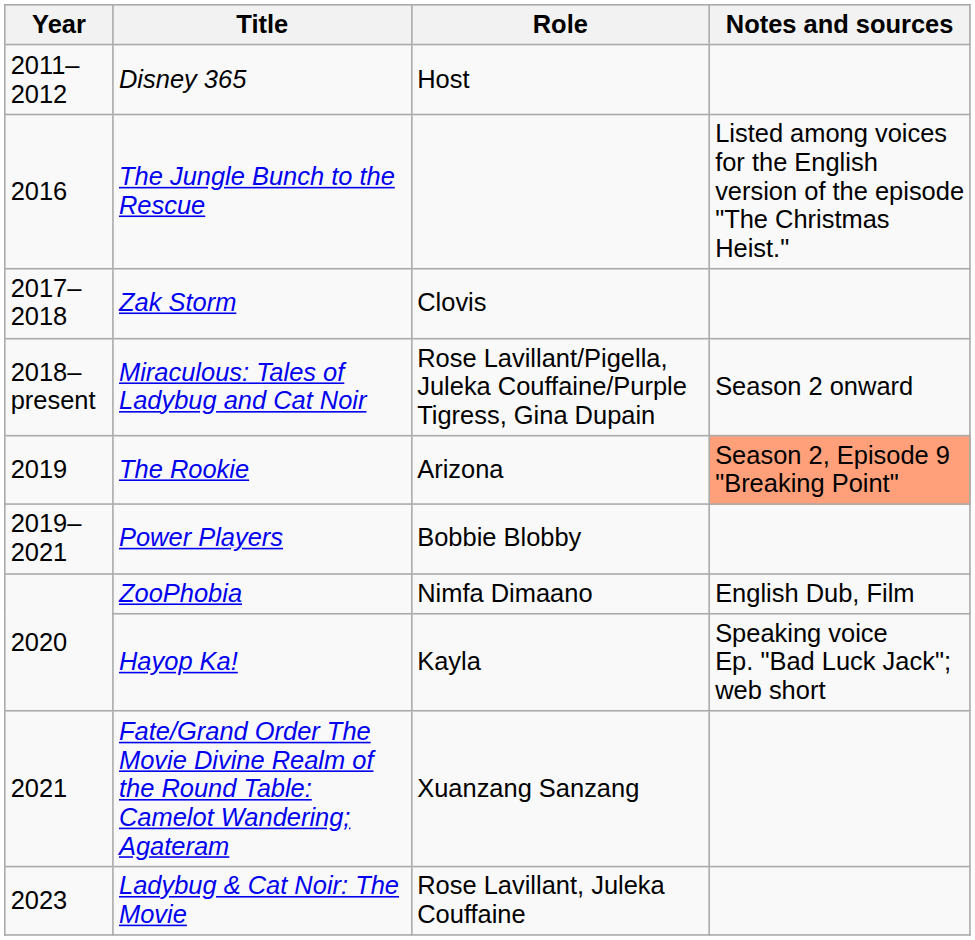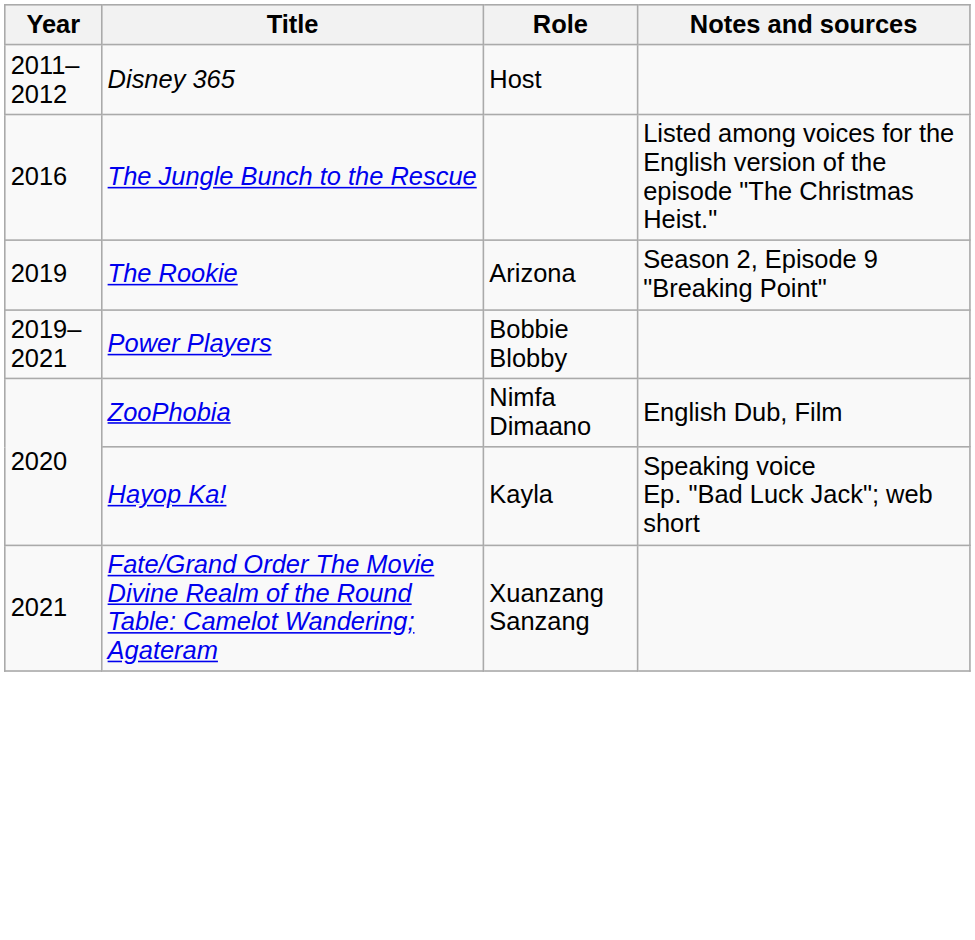- row: 2017–2018 | Zak Storm | Clovis
- row: 2018–present | Miraculous: Tales of Ladybug and Cat Noir | Rose Lavillant/Pigella, Juleka Couffaine/Purple Tigress, Gina Dupain | Season 2 onward
The Rookie | Notes and sources: lightsalmon background -> no background
- row: 2023 | Ladybug & Cat Noir: The Movie | Rose Lavillant, Juleka Couffaine
